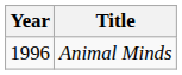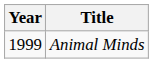Animal Minds | Year: 1996 -> 1999
